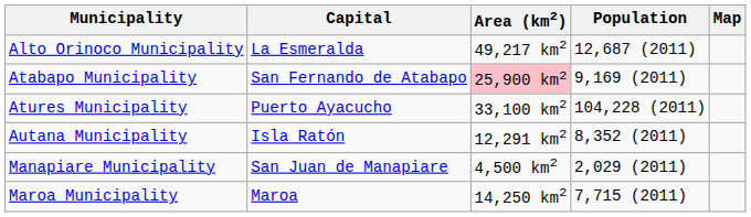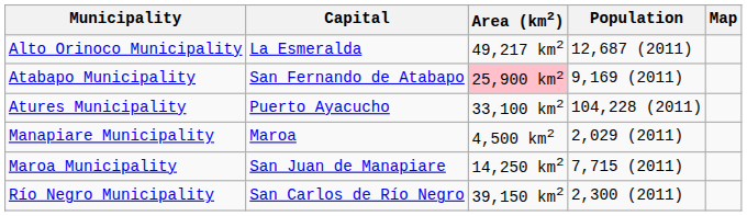- row: Autana Municipality | Isla Ratón | 12,291 km2 | 8,352 (2011)
Manapiare Municipality | Capital: San Juan de Manapiare -> Maroa
Maroa Municipality | Capital: Maroa -> San Juan de Manapiare
+ row: Río Negro Municipality | San Carlos de Río Negro | 39,150 km2 | 2,300 (2011)
